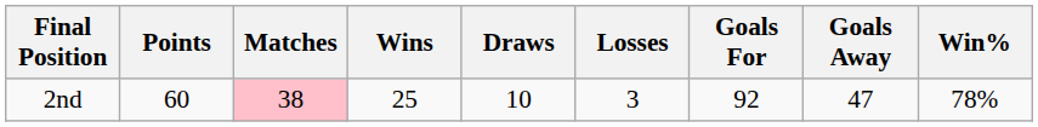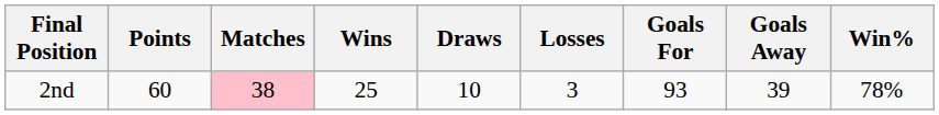2nd | Goals For: 92 -> 93
2nd | Goals Away: 47 -> 39
